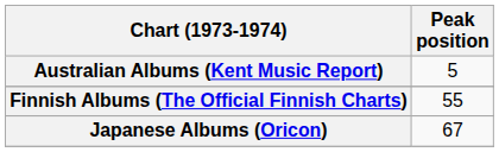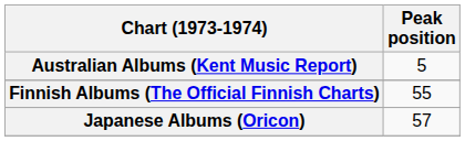Japanese Albums (Oricon) | Peak position: 67 -> 57
